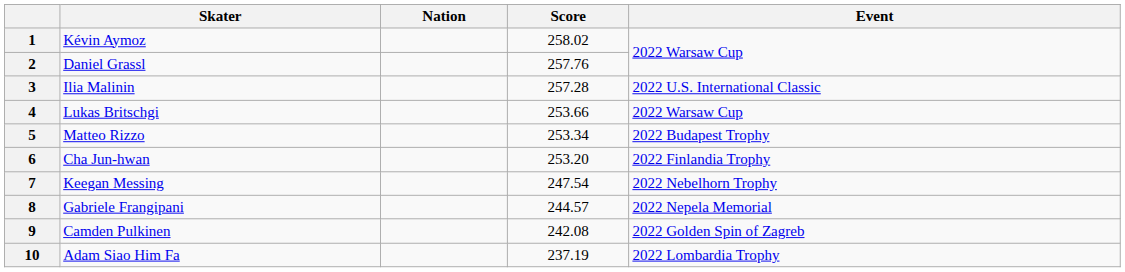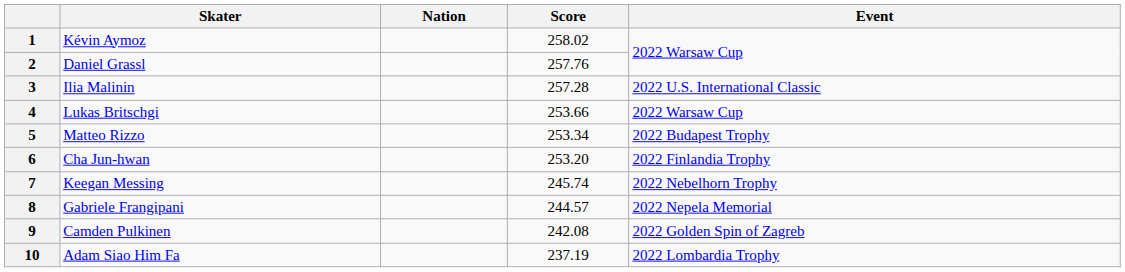7 | Score: 247.54 -> 245.74
